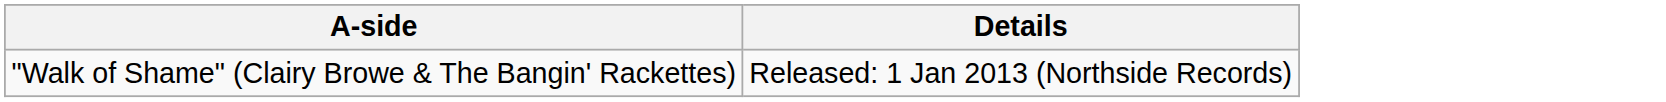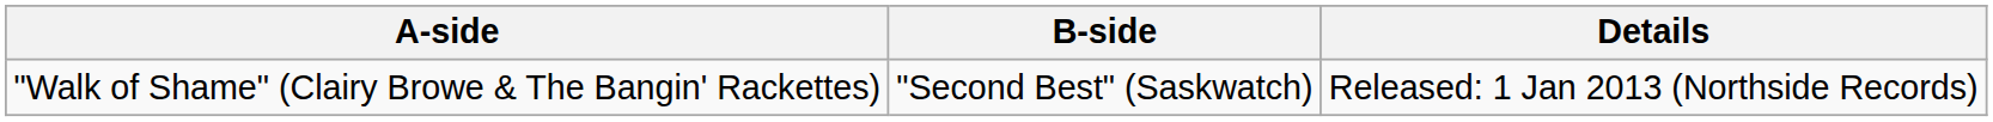+ column: B-side | "Second Best" (Saskwatch)
